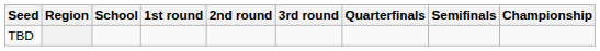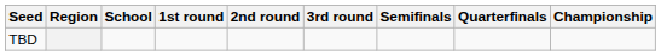columns swapped: Quarterfinals <-> Semifinals
